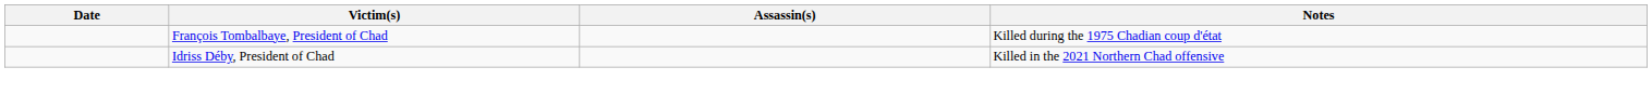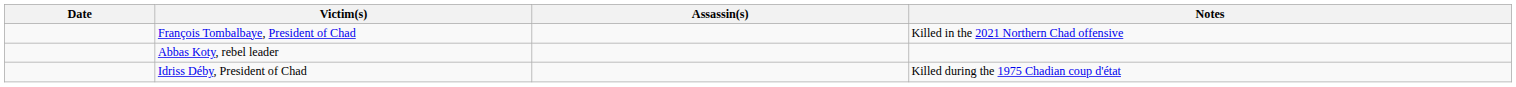François Tombalbaye, President of Chad | Notes: Killed during the 1975 Chadian coup d'état -> Killed in the 2021 Northern Chad offensive
+ row: Abbas Koty, rebel leader
Idriss Déby, President of Chad | Notes: Killed in the 2021 Northern Chad offensive -> Killed during the 1975 Chadian coup d'état
